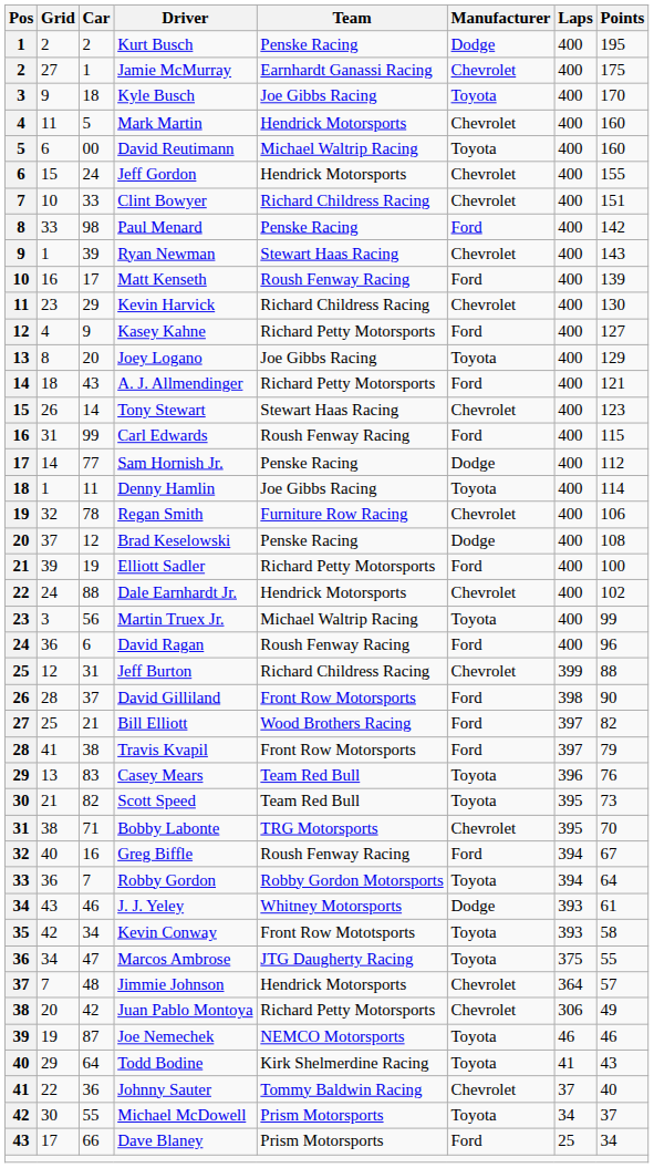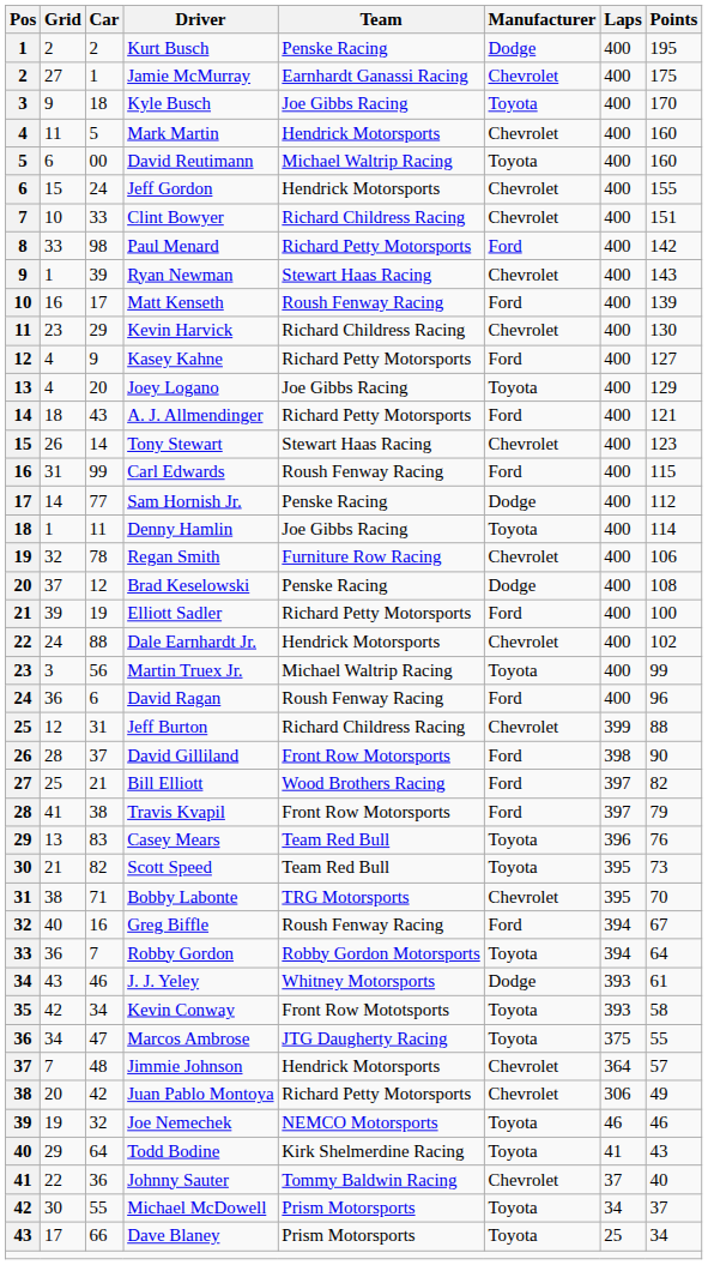Paul Menard | Team: Penske Racing -> Richard Petty Motorsports
Joey Logano | Grid: 8 -> 4
Joe Nemechek | Car: 87 -> 32
Dave Blaney | Manufacturer: Ford -> Toyota
